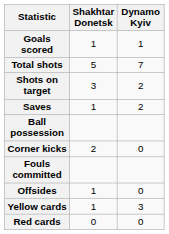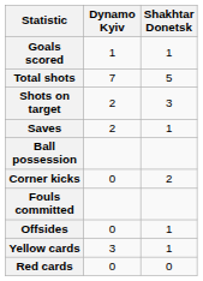columns swapped: Dynamo Kyiv <-> Shakhtar Donetsk
